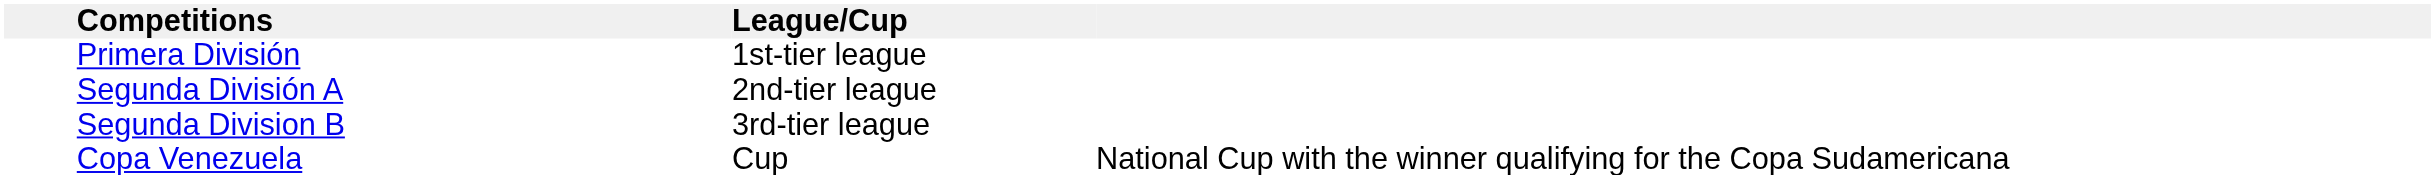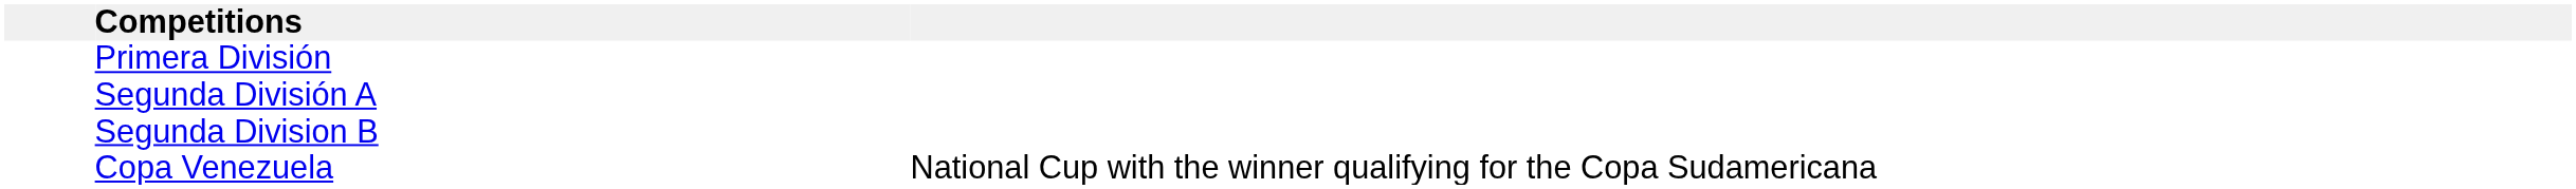- column: League/Cup | 1st-tier league | 2nd-tier league | 3rd-tier league | Cup
